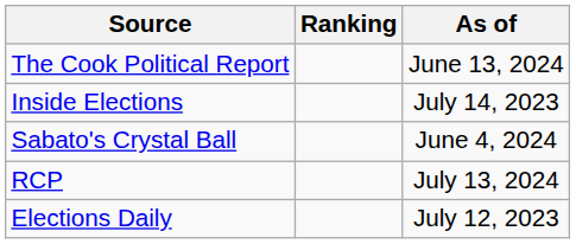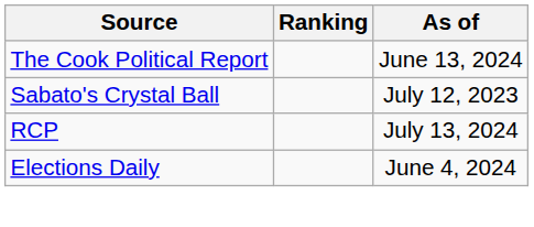- row: Inside Elections | July 14, 2023
Sabato's Crystal Ball | As of: June 4, 2024 -> July 12, 2023
Elections Daily | As of: July 12, 2023 -> June 4, 2024
